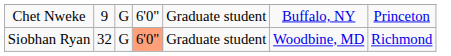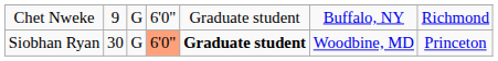Chet Nweke | column 7: Princeton -> Richmond
Siobhan Ryan | column 2: 32 -> 30
Siobhan Ryan | column 5: normal -> bold
Siobhan Ryan | column 7: Richmond -> Princeton
